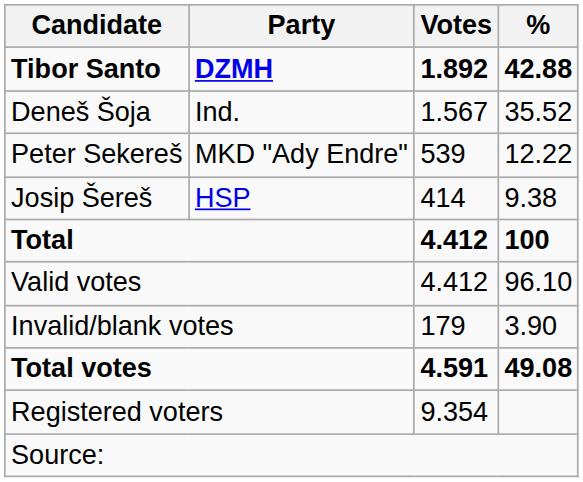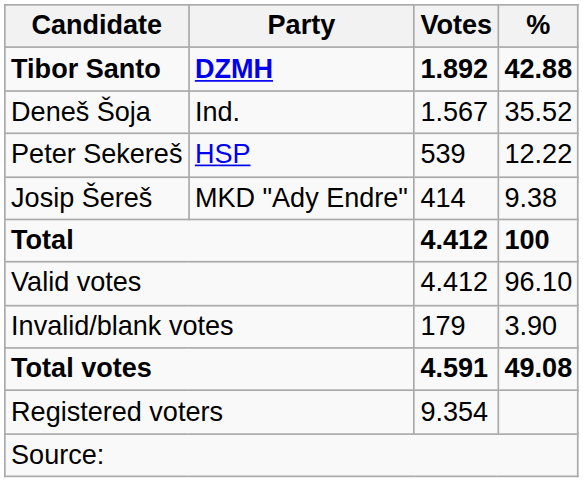Peter Sekereš | Party: MKD "Ady Endre" -> HSP
Josip Šereš | Party: HSP -> MKD "Ady Endre"
